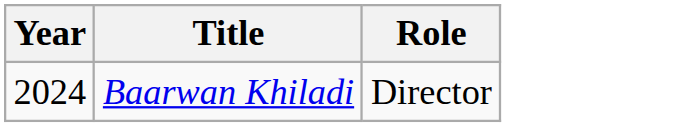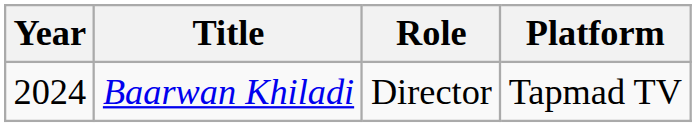+ column: Platform | Tapmad TV
